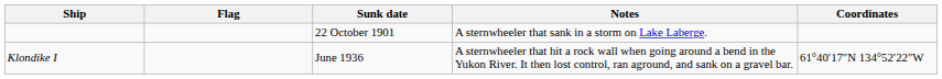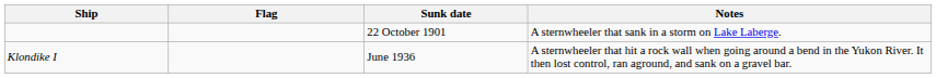- column: Coordinates | 61°40′17″N 134°52′22″W
